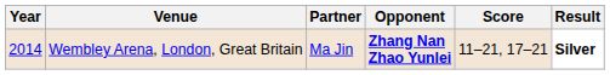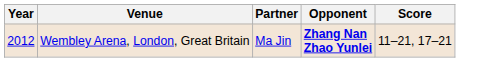- column: Result | Silver
Wembley Arena, London, Great Britain | Year: 2014 -> 2012
